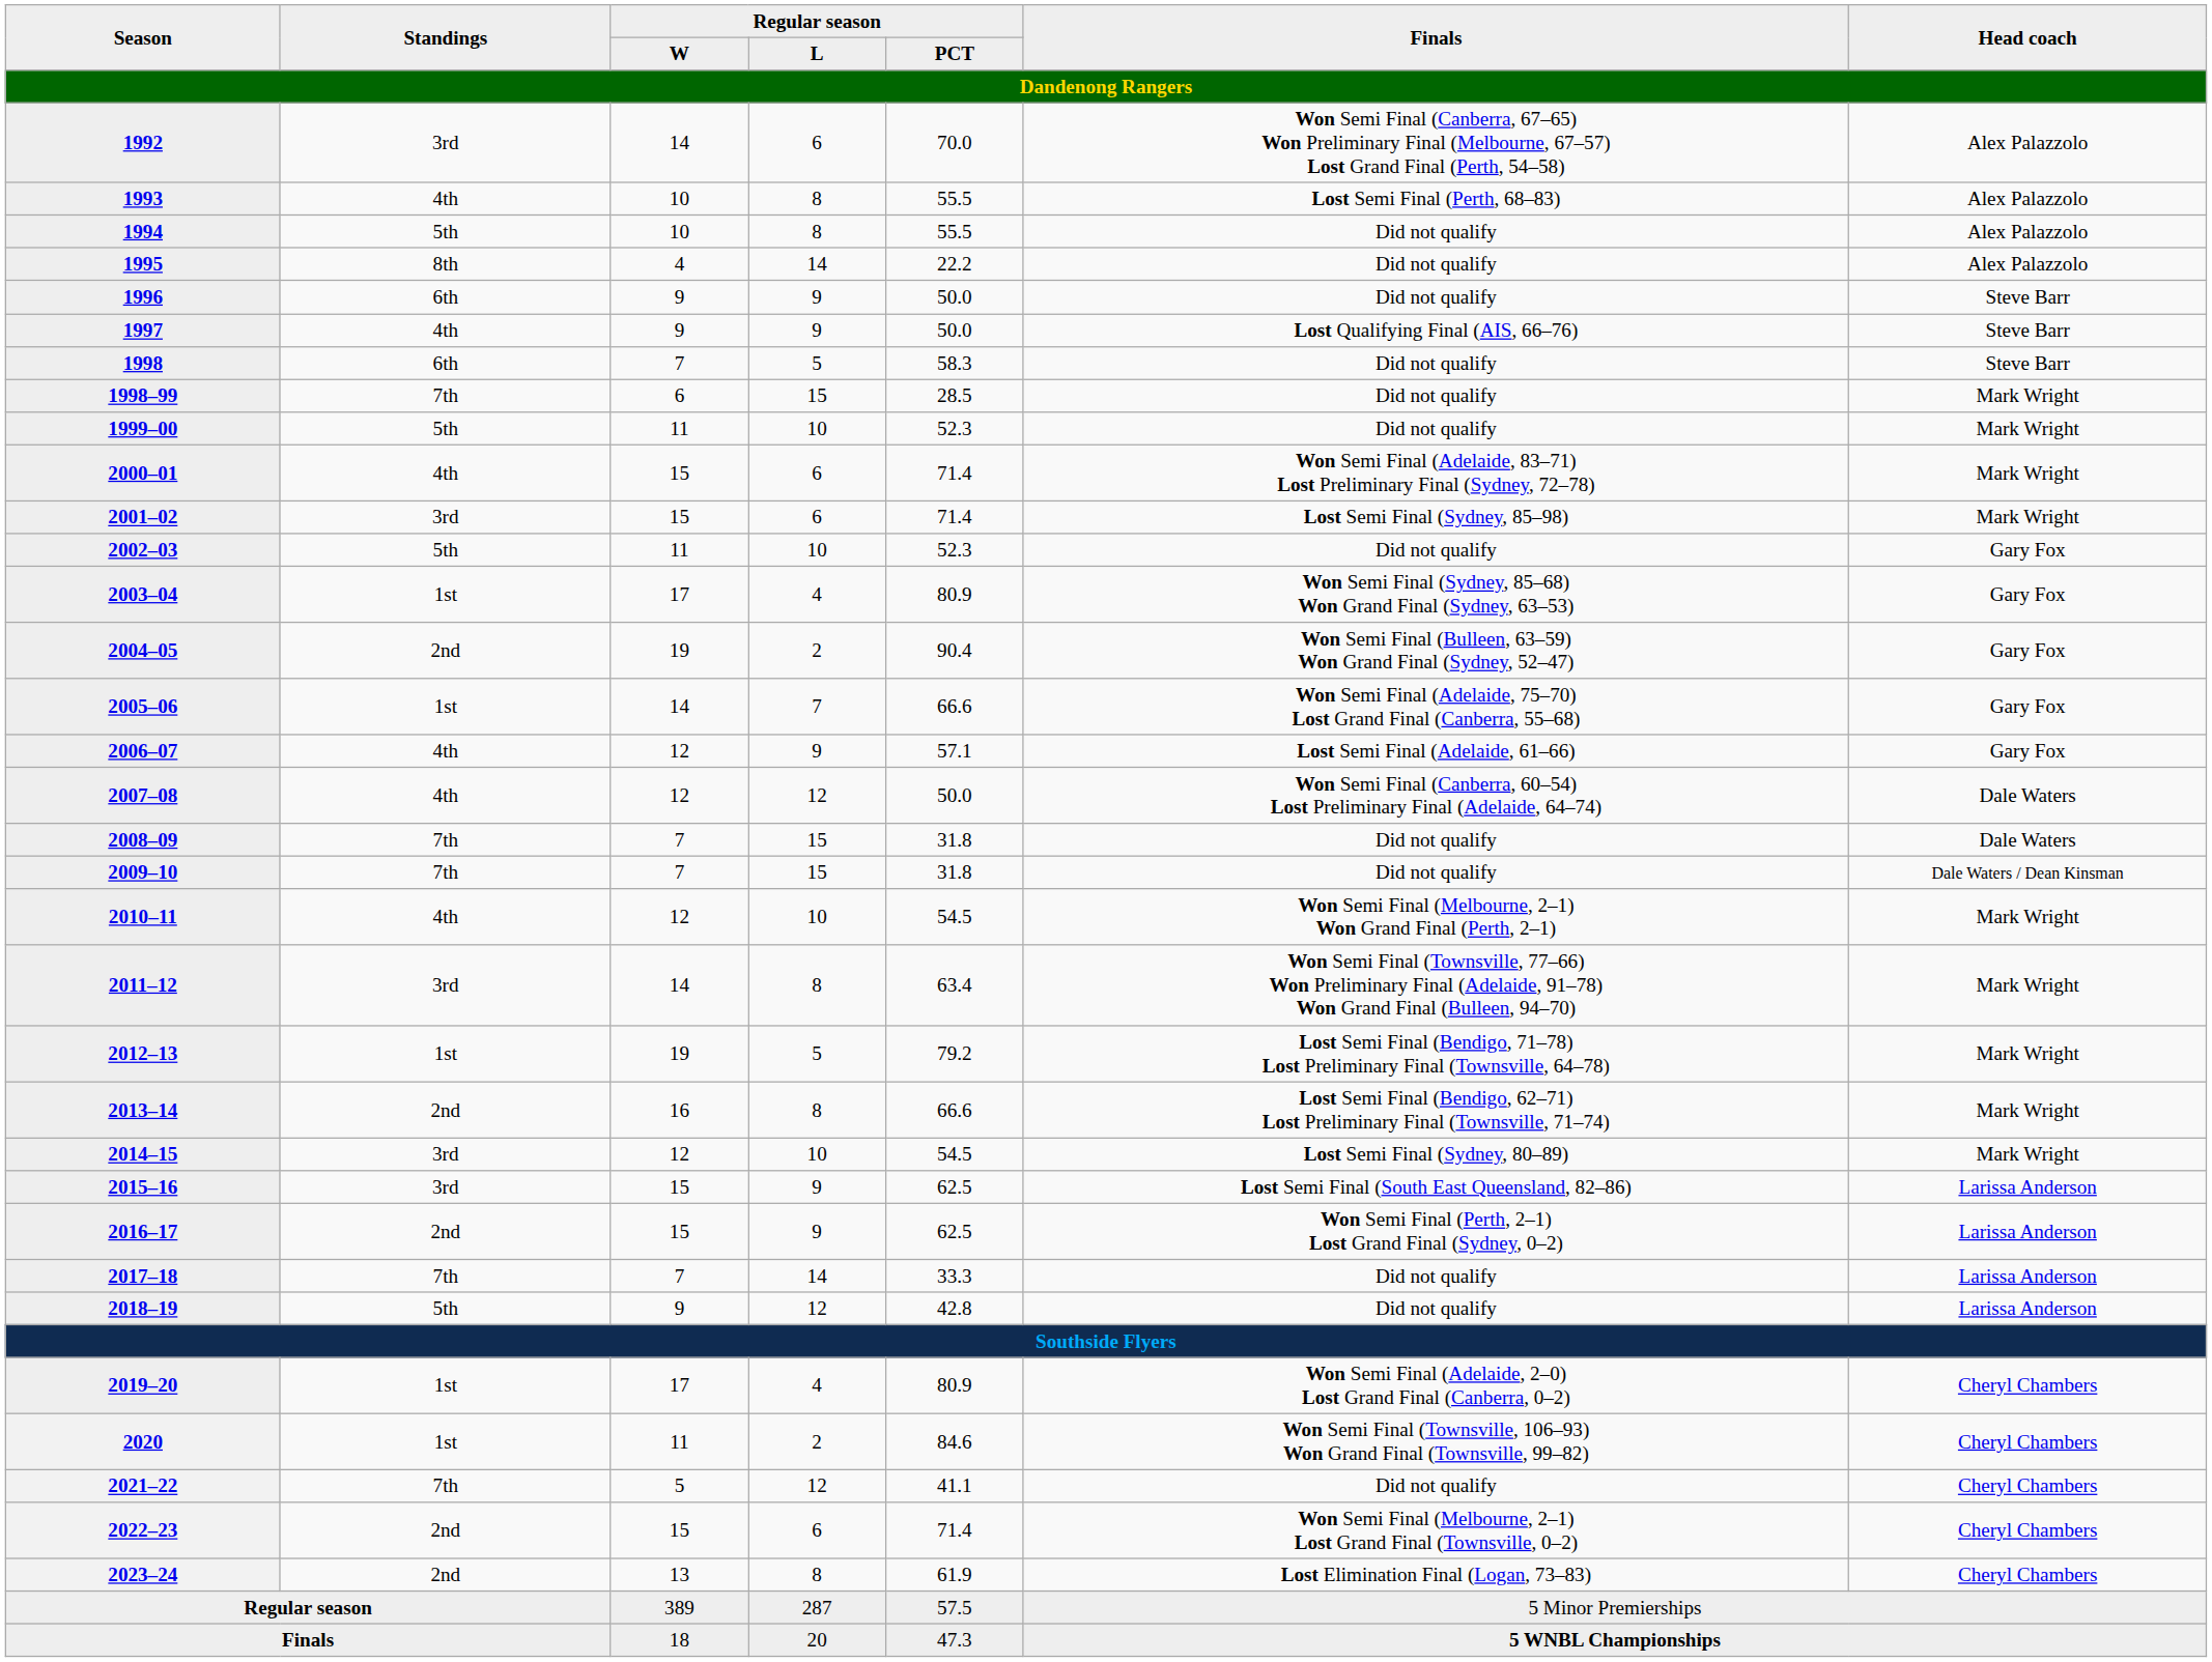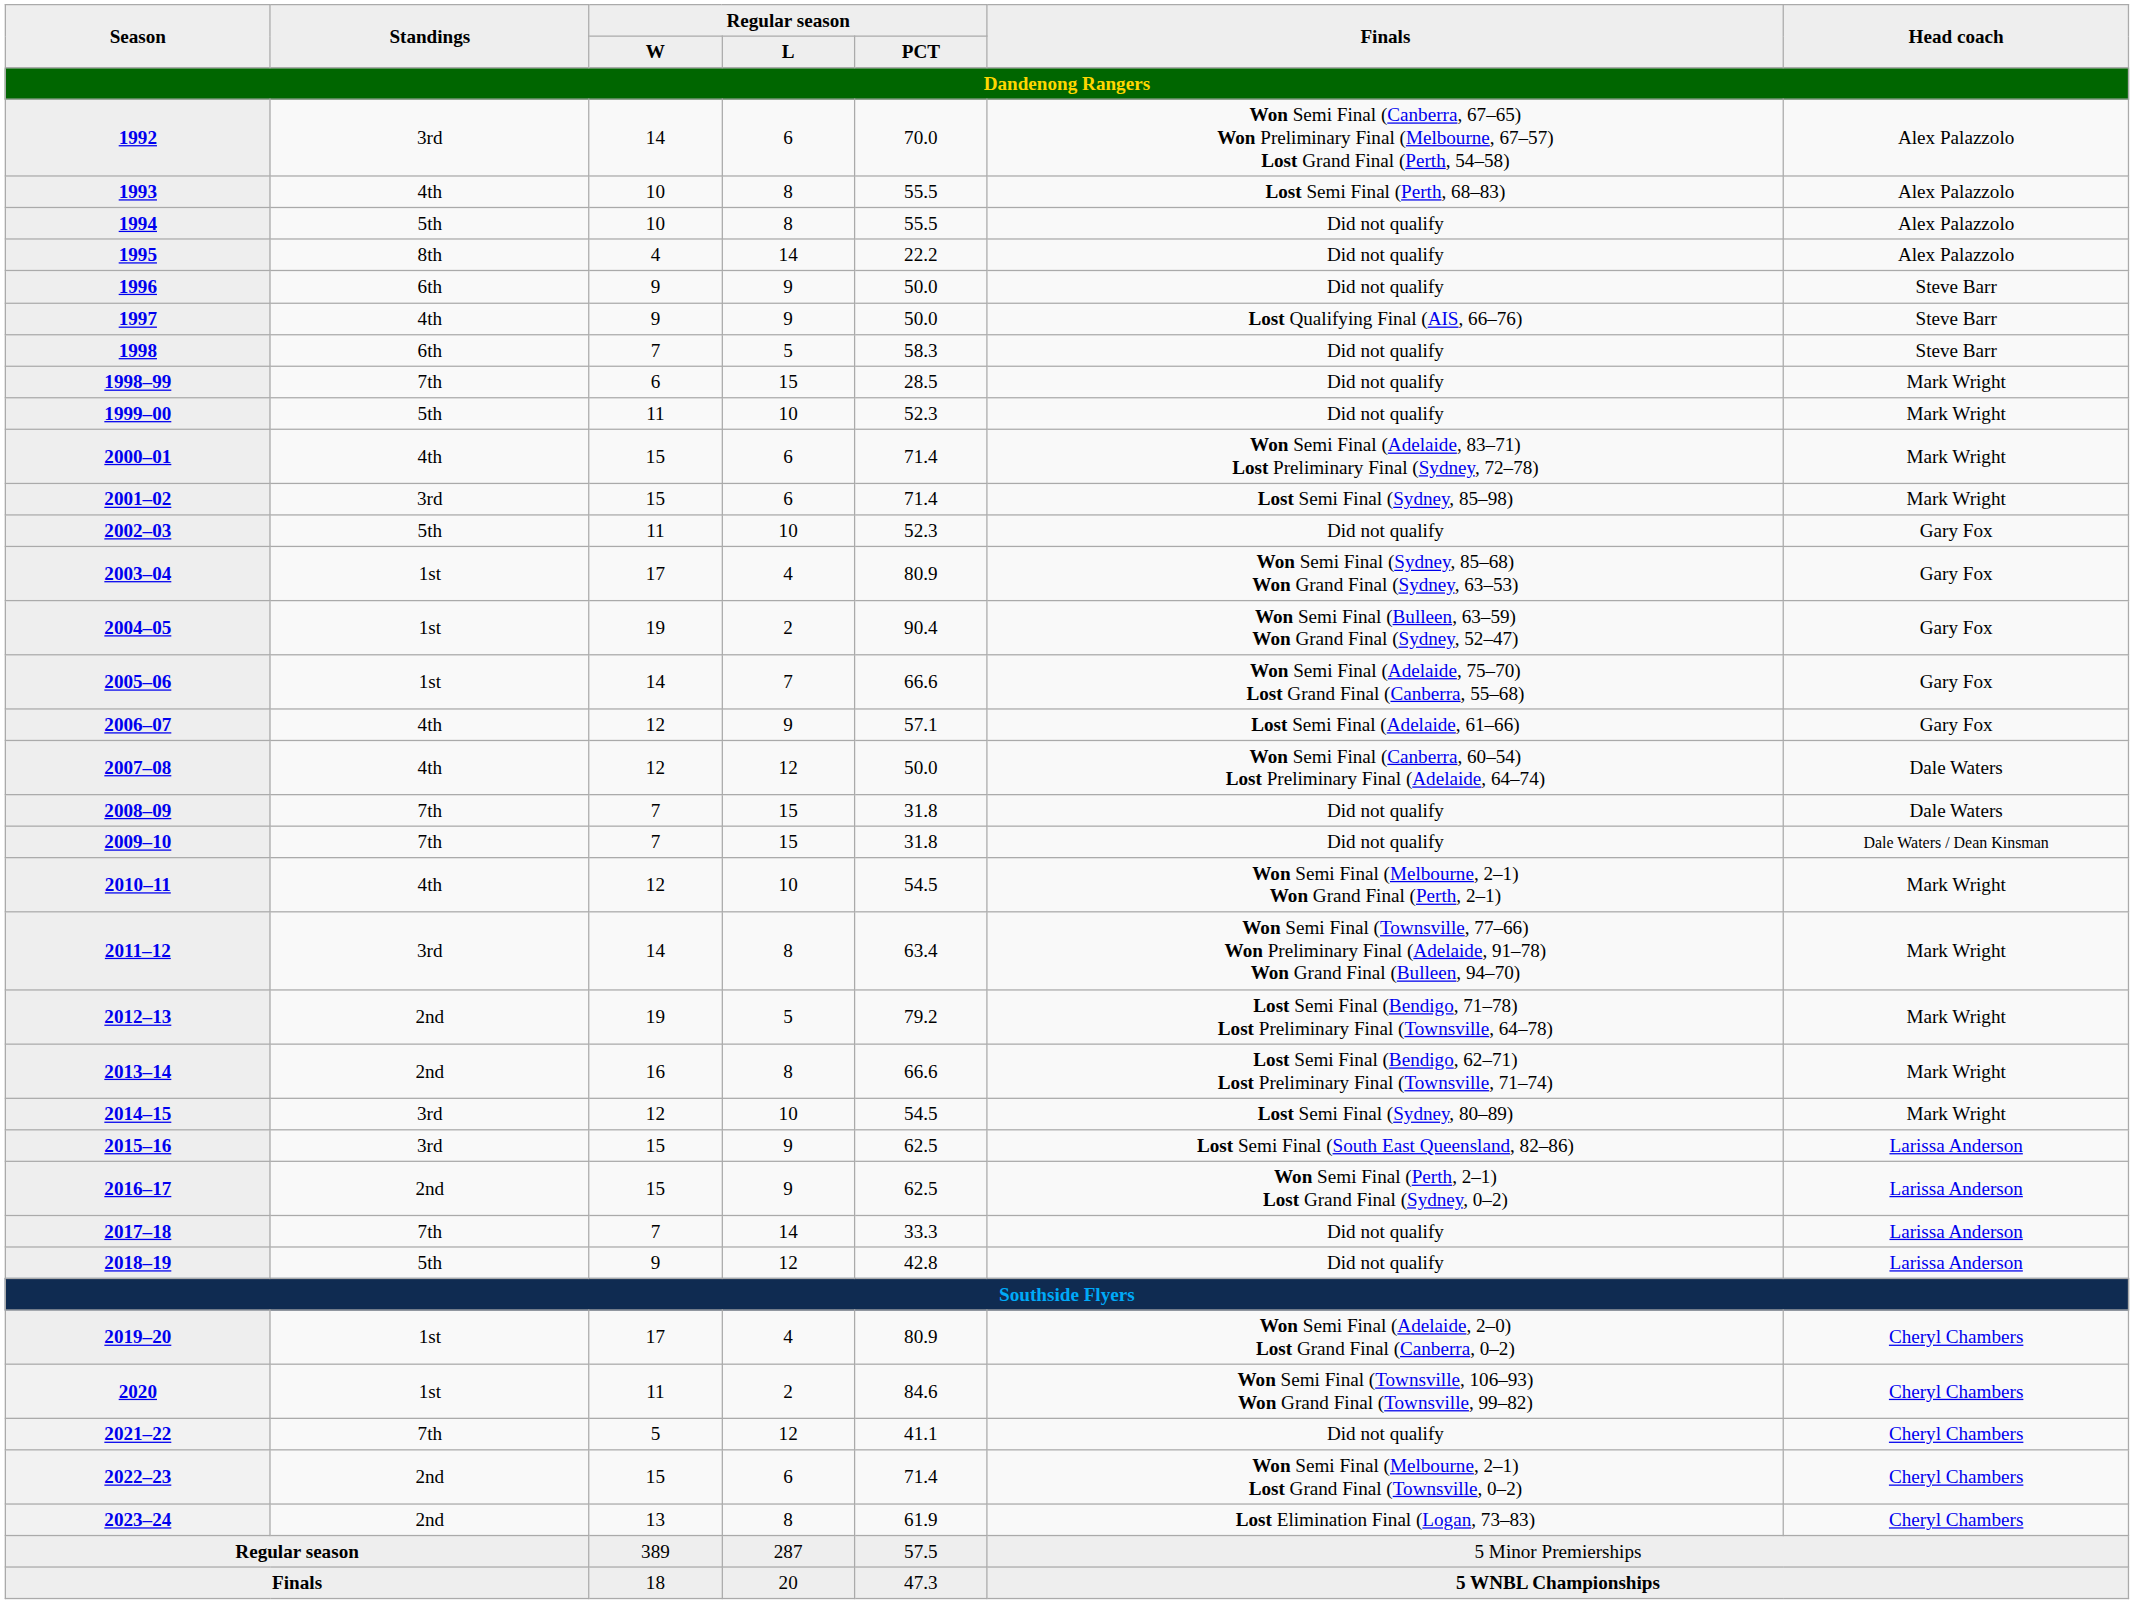2004–05 | Standings: 2nd -> 1st
2012–13 | Standings: 1st -> 2nd
